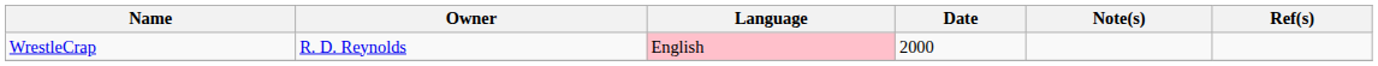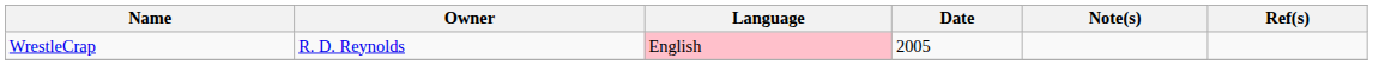WrestleCrap | Date: 2000 -> 2005
